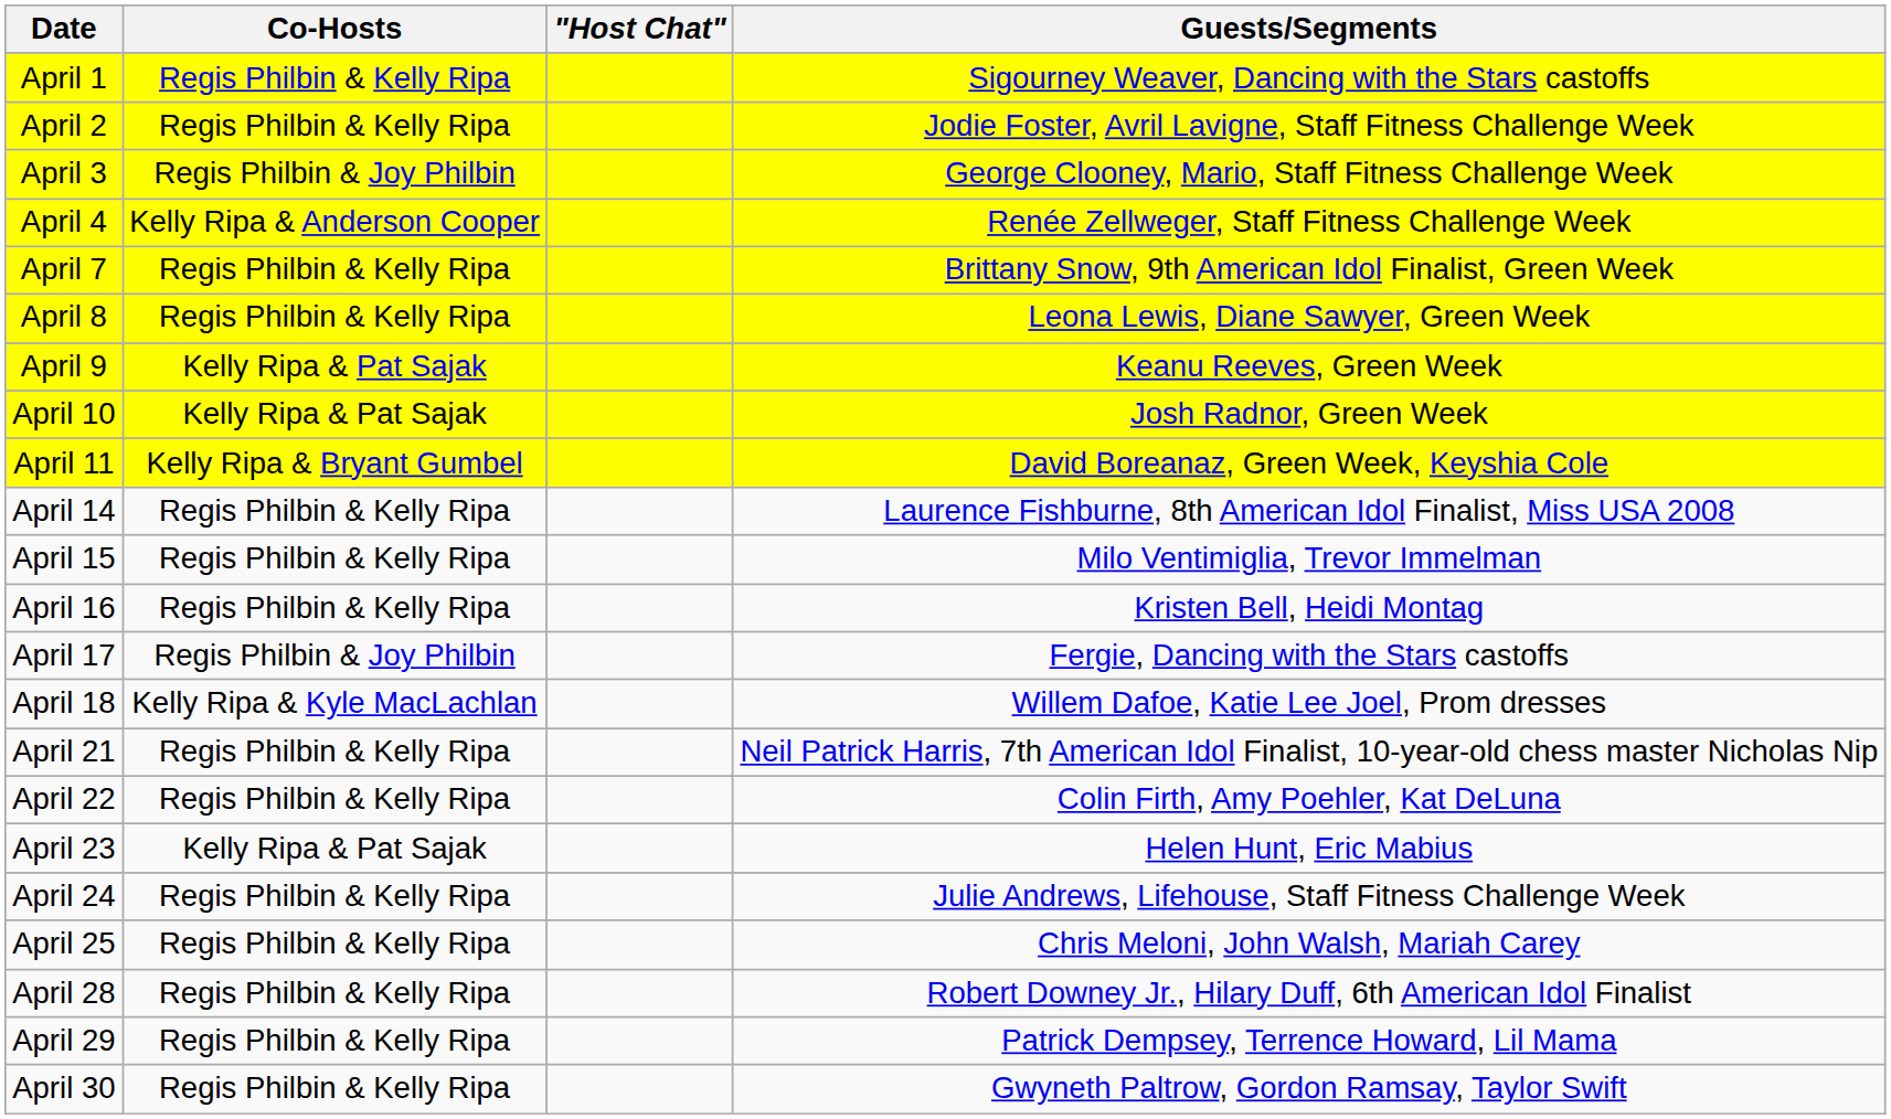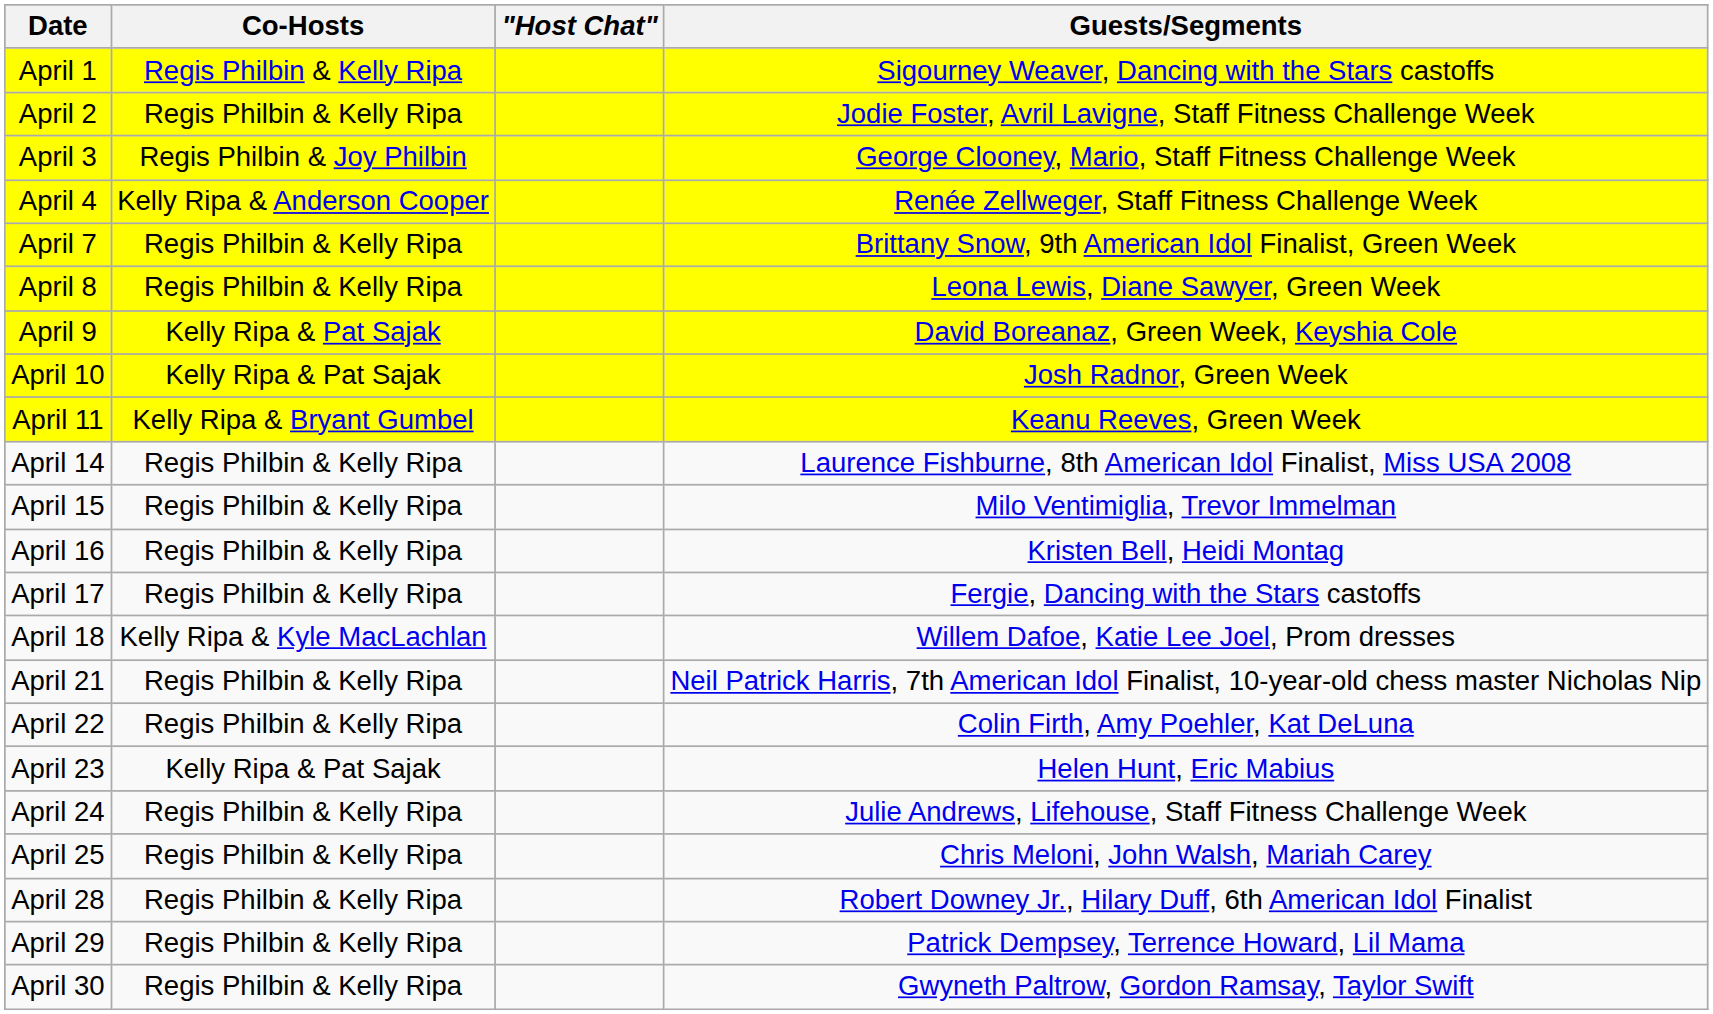April 9 | Guests/Segments: Keanu Reeves, Green Week -> David Boreanaz, Green Week, Keyshia Cole
April 11 | Guests/Segments: David Boreanaz, Green Week, Keyshia Cole -> Keanu Reeves, Green Week
April 17 | Co-Hosts: Regis Philbin & Joy Philbin -> Regis Philbin & Kelly Ripa
